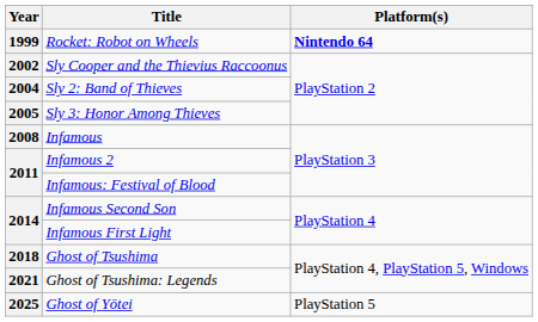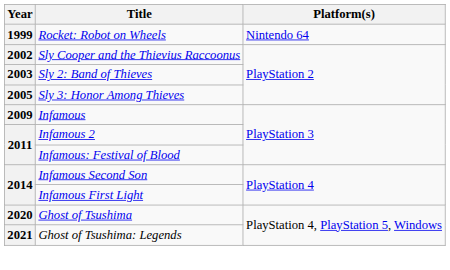Rocket: Robot on Wheels | Platform(s): bold -> normal
Sly 2: Band of Thieves | Year: 2004 -> 2003
Infamous | Year: 2008 -> 2009
Ghost of Tsushima | Year: 2018 -> 2020
- row: 2025 | Ghost of Yōtei | PlayStation 5
